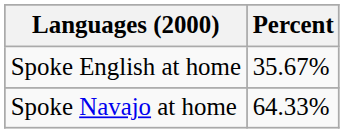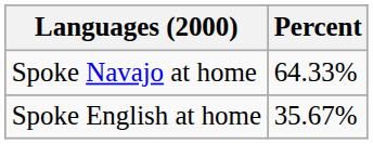rows swapped: Spoke Navajo at home <-> Spoke English at home
